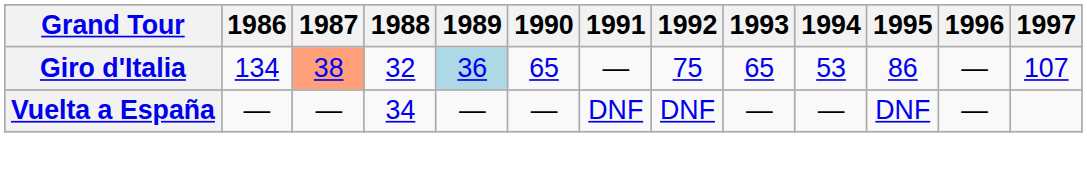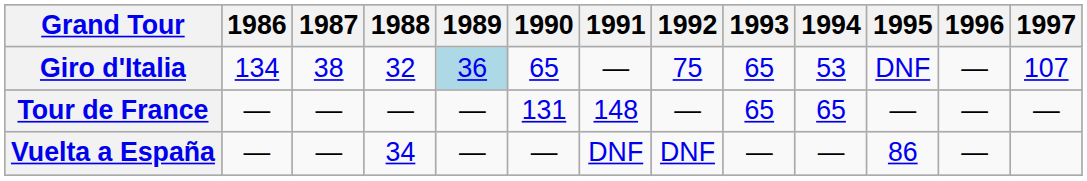Giro d'Italia | 1987: lightsalmon background -> no background
Giro d'Italia | 1995: 86 -> DNF
+ row: Tour de France | — | — | — | — | 131 | 148 | — | 65 | 65 | — | — | —
Vuelta a España | 1995: DNF -> 86
